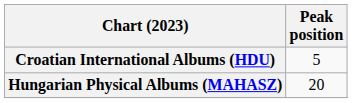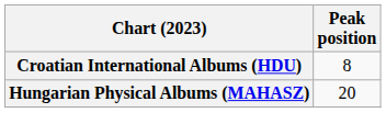Croatian International Albums (HDU) | Peak position: 5 -> 8
